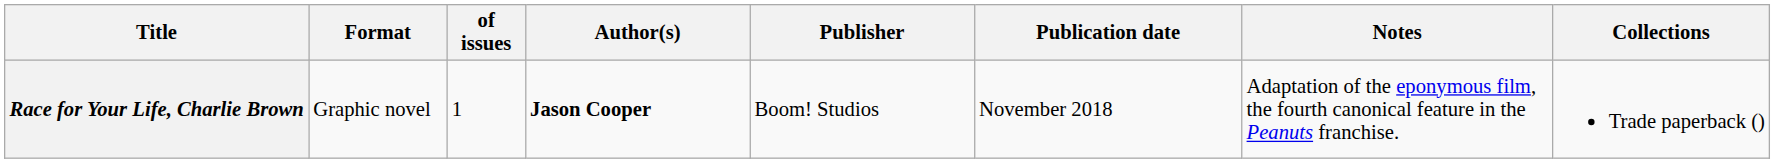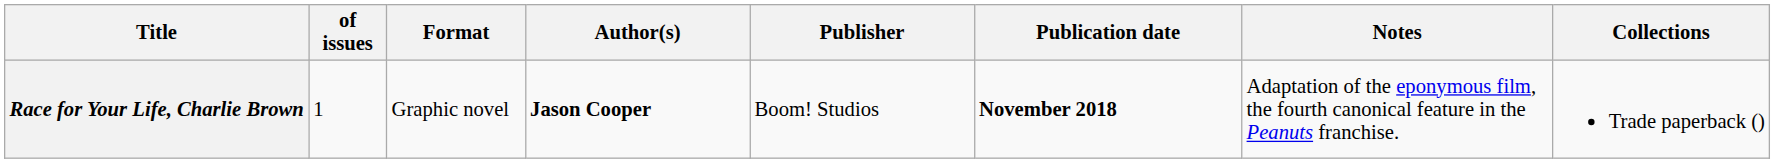columns swapped: of issues <-> Format
Race for Your Life, Charlie Brown | Publication date: normal -> bold
